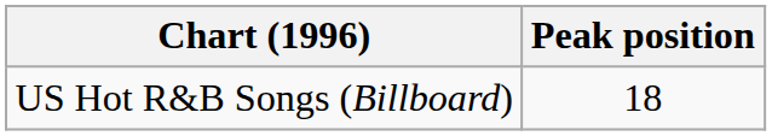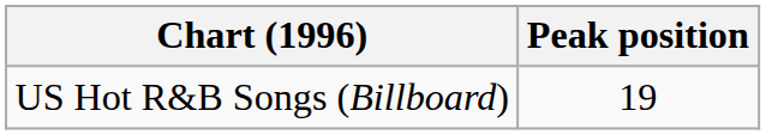US Hot R&B Songs (Billboard) | Peak position: 18 -> 19
